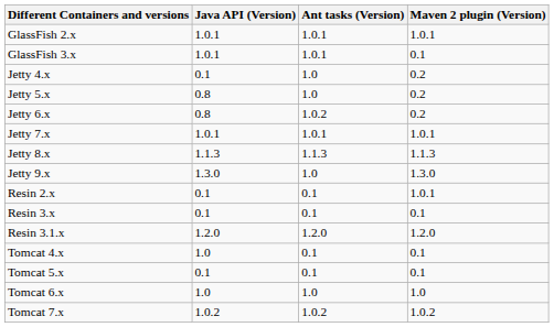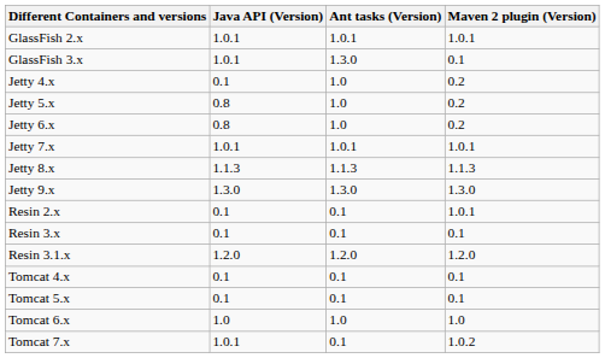GlassFish 3.x | Ant tasks (Version): 1.0.1 -> 1.3.0
Jetty 6.x | Ant tasks (Version): 1.0.2 -> 1.0
Jetty 9.x | Ant tasks (Version): 1.0 -> 1.3.0
Tomcat 4.x | Java API (Version): 1.0 -> 0.1
Tomcat 7.x | Java API (Version): 1.0.2 -> 1.0.1
Tomcat 7.x | Ant tasks (Version): 1.0.2 -> 0.1
